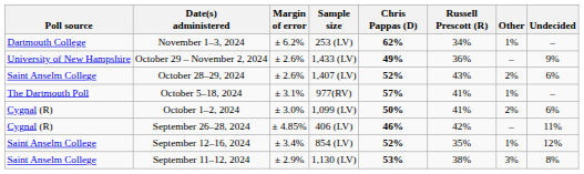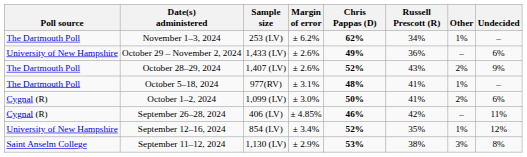columns swapped: Sample size <-> Margin of error
November 1–3, 2024 | Poll source: Dartmouth College -> The Dartmouth Poll
October 29 – November 2, 2024 | Undecided: 9% -> 6%
October 28–29, 2024 | Poll source: Saint Anselm College -> The Dartmouth Poll
October 28–29, 2024 | Undecided: 6% -> 9%
October 5–18, 2024 | Chris Pappas (D): 57% -> 48%
September 12–16, 2024 | Poll source: Saint Anselm College -> University of New Hampshire
